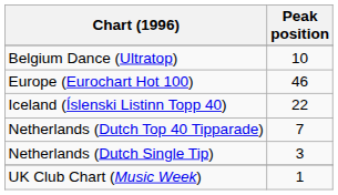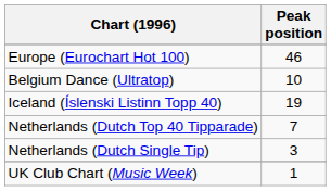rows swapped: Belgium Dance (Ultratop) <-> Europe (Eurochart Hot 100)
Iceland (Íslenski Listinn Topp 40) | Peak position: 22 -> 19
